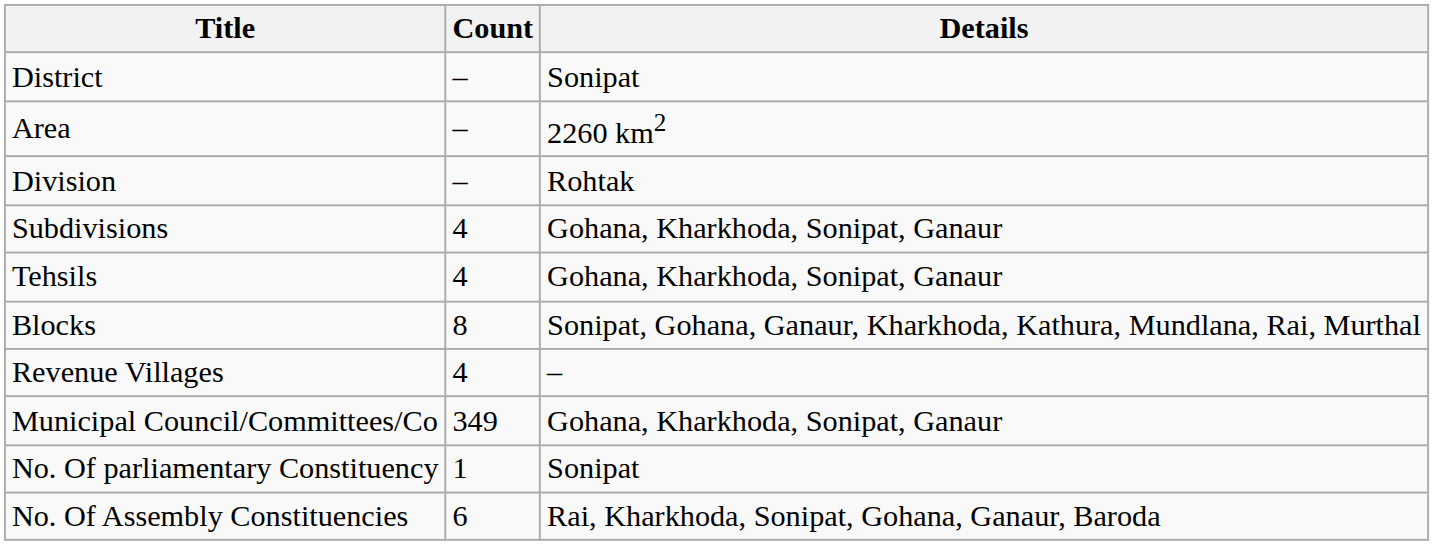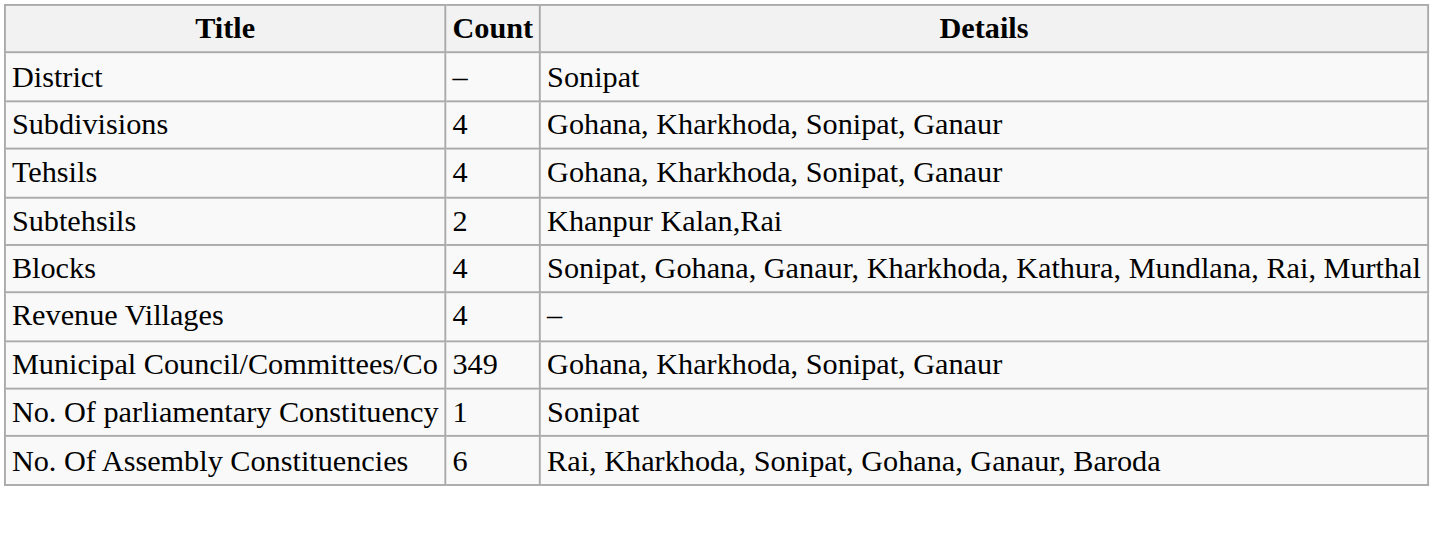- row: Area | – | 2260 km2
- row: Division | – | Rohtak
+ row: Subtehsils | 2 | Khanpur Kalan,Rai
Blocks | Count: 8 -> 4
